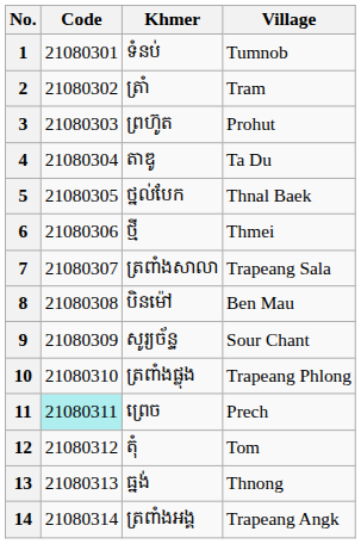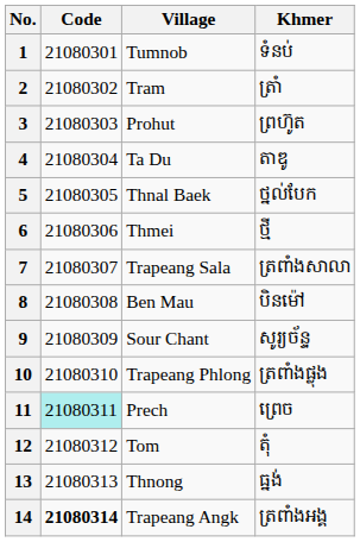columns swapped: Village <-> Khmer
14 | Code: normal -> bold
